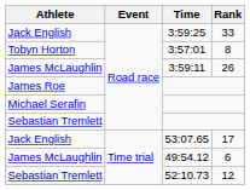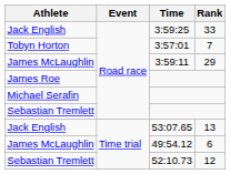3:57:01 | Rank: 8 -> 7
3:59:11 | Rank: 26 -> 29
53:07.65 | Rank: 17 -> 13
